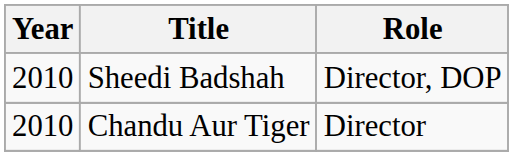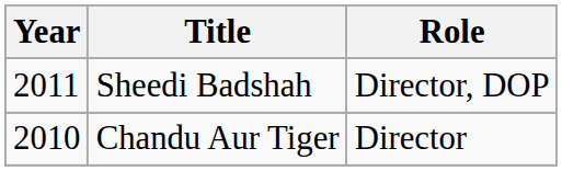Sheedi Badshah | Year: 2010 -> 2011
